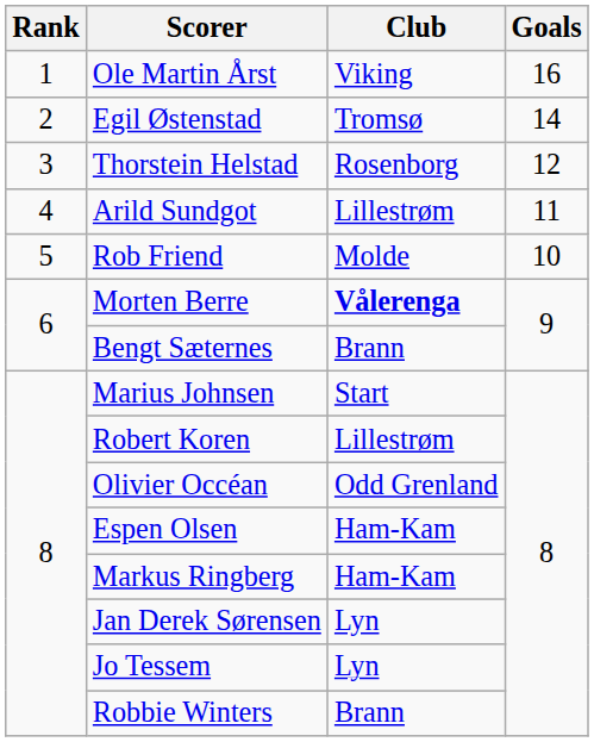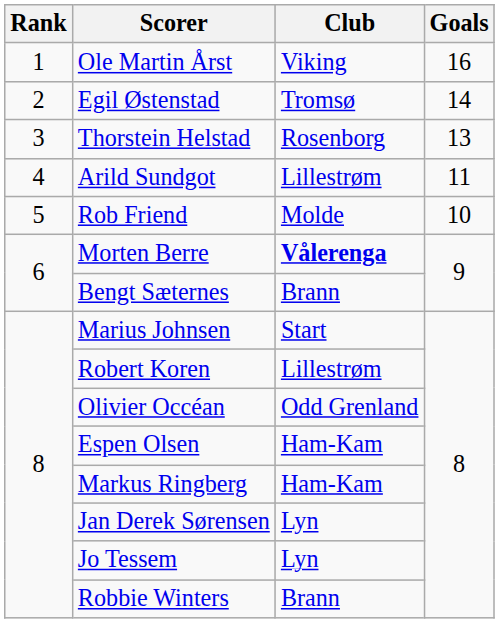Thorstein Helstad | Goals: 12 -> 13
